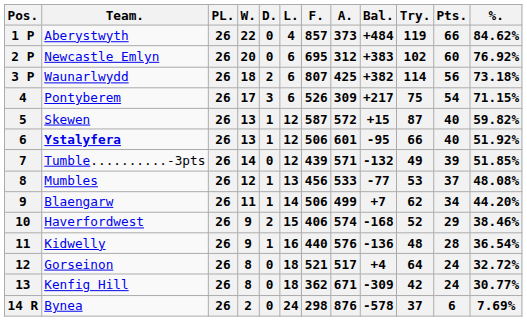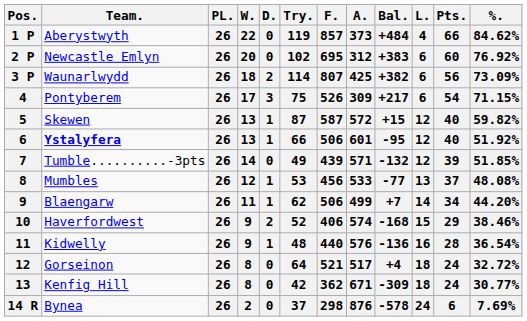columns swapped: L. <-> Try.
Waunarlwydd | %.: 73.18% -> 73.09%
